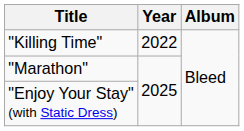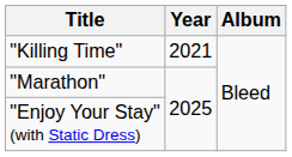"Killing Time" | Year: 2022 -> 2021
